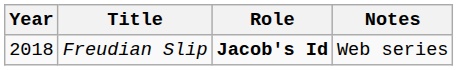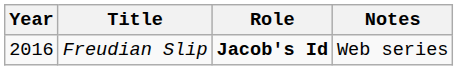Freudian Slip | Year: 2018 -> 2016
